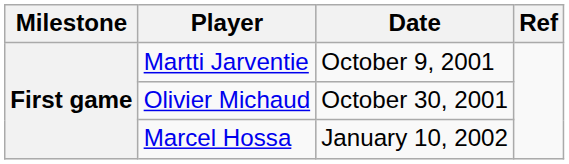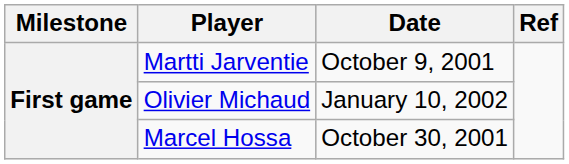Olivier Michaud | Date: October 30, 2001 -> January 10, 2002
Marcel Hossa | Date: January 10, 2002 -> October 30, 2001
